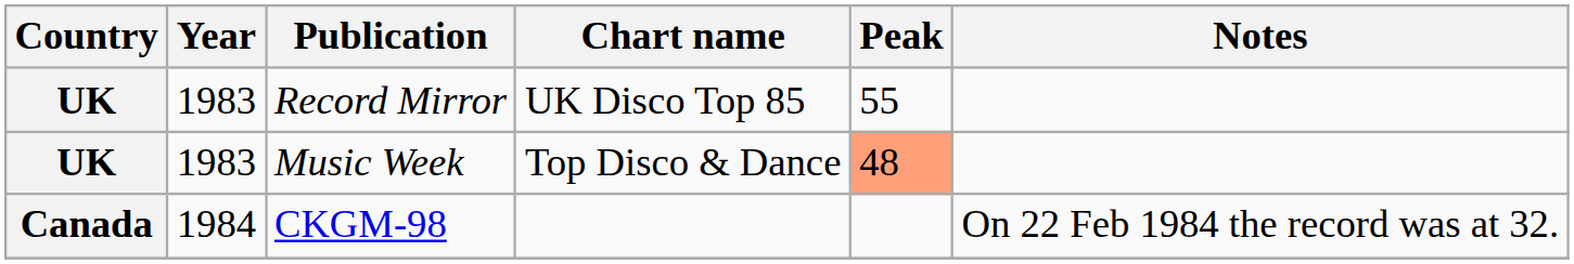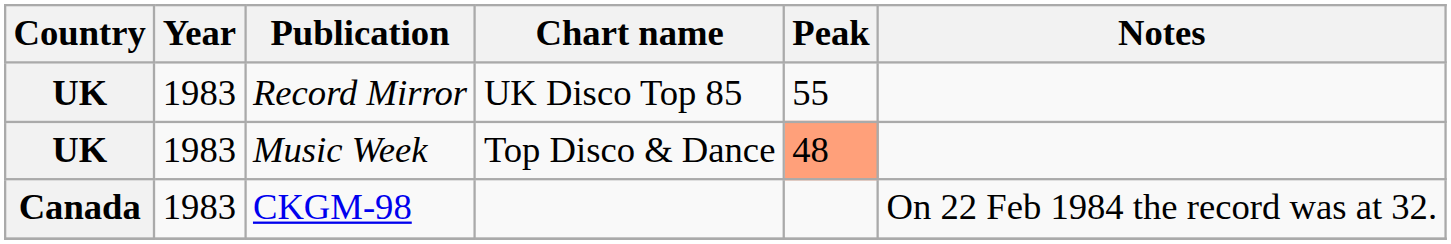CKGM-98 | Year: 1984 -> 1983
